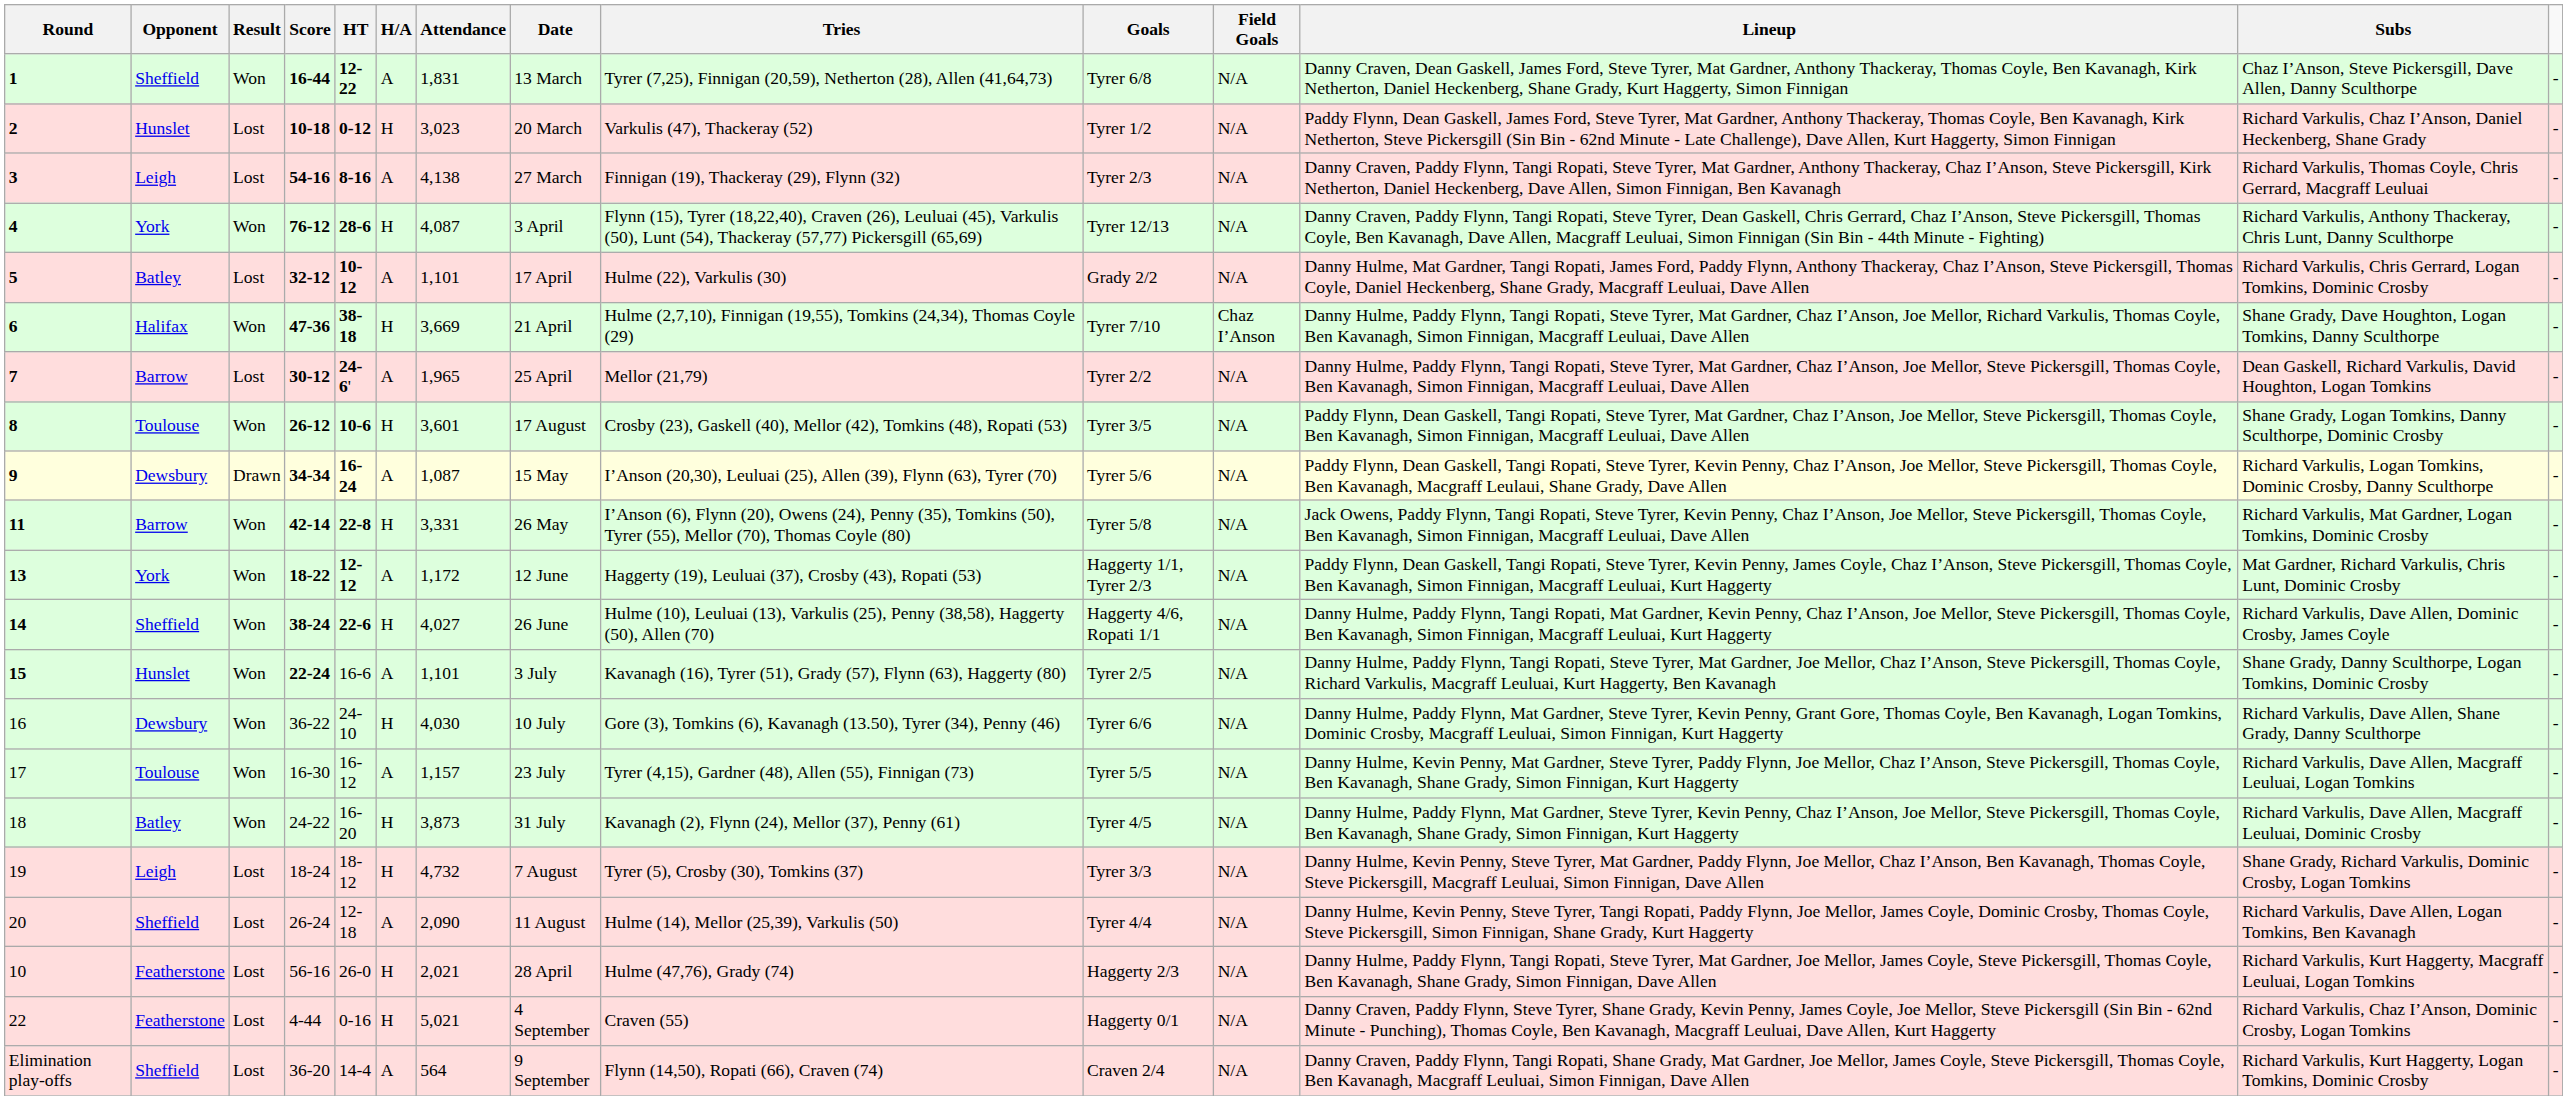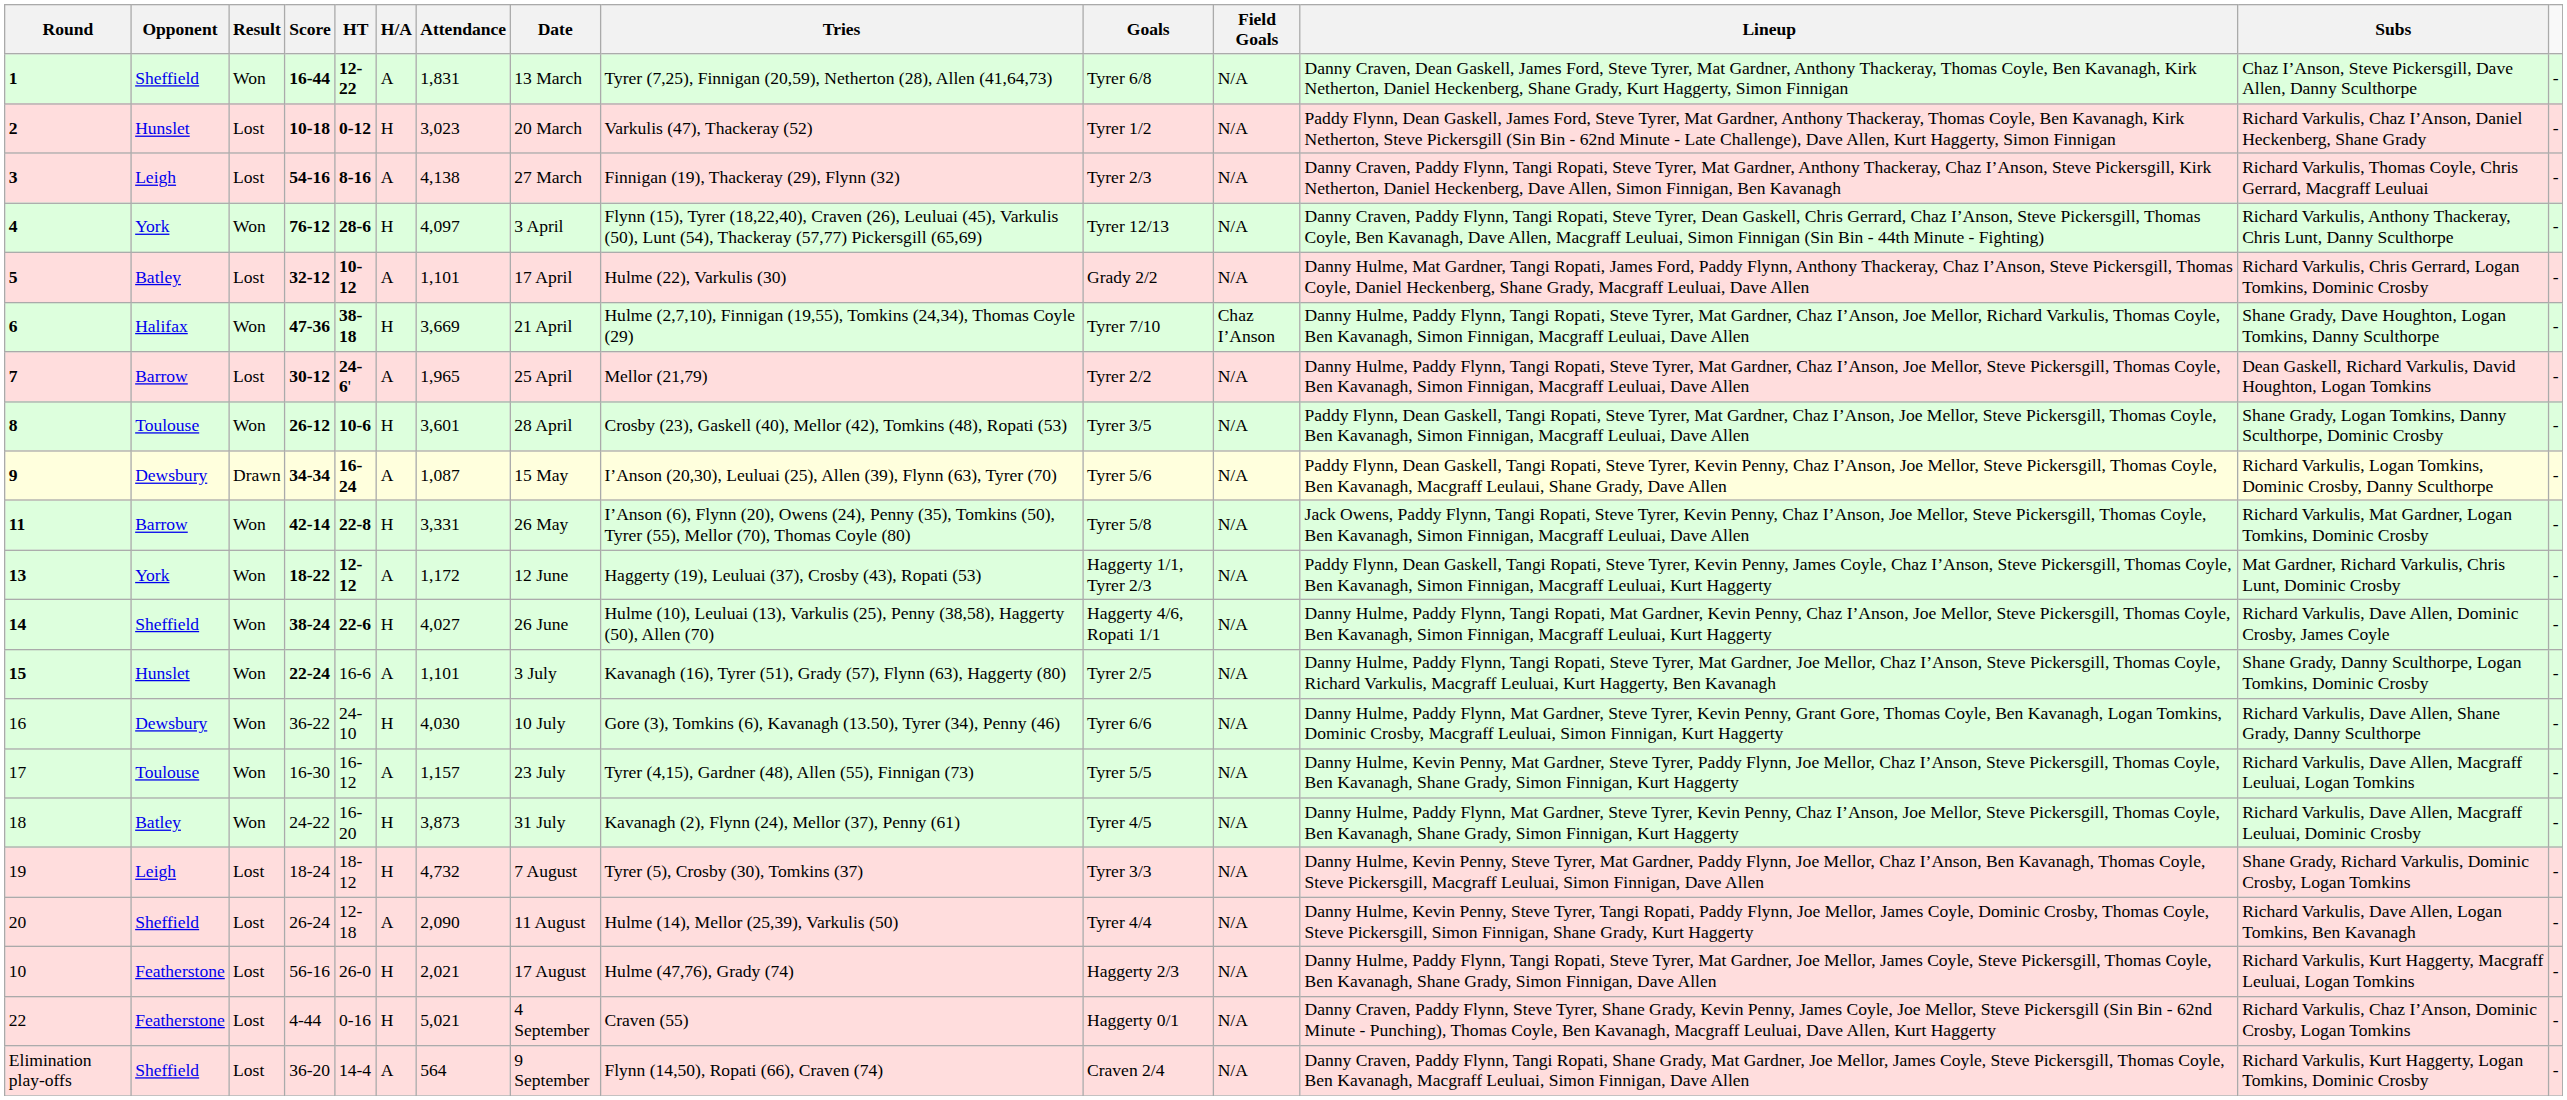4 | Attendance: 4,087 -> 4,097
8 | Date: 17 August -> 28 April
10 | Date: 28 April -> 17 August
